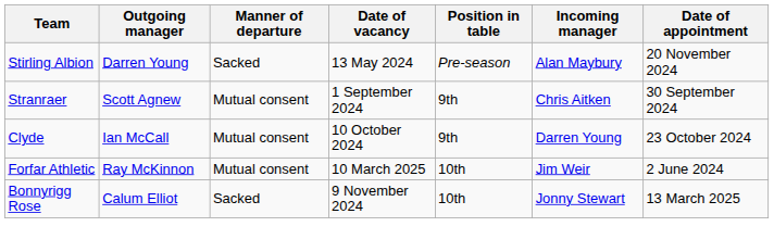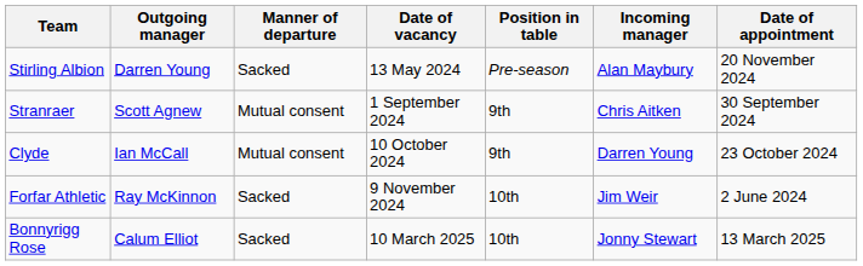Forfar Athletic | Manner of departure: Mutual consent -> Sacked
Forfar Athletic | Date of vacancy: 10 March 2025 -> 9 November 2024
Bonnyrigg Rose | Date of vacancy: 9 November 2024 -> 10 March 2025
